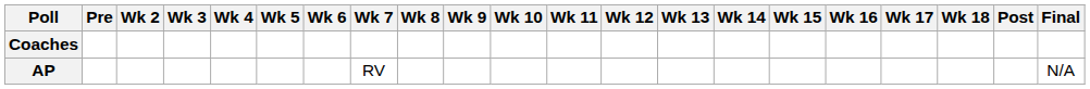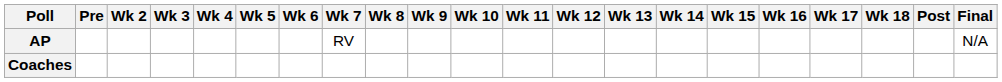rows swapped: AP <-> Coaches
